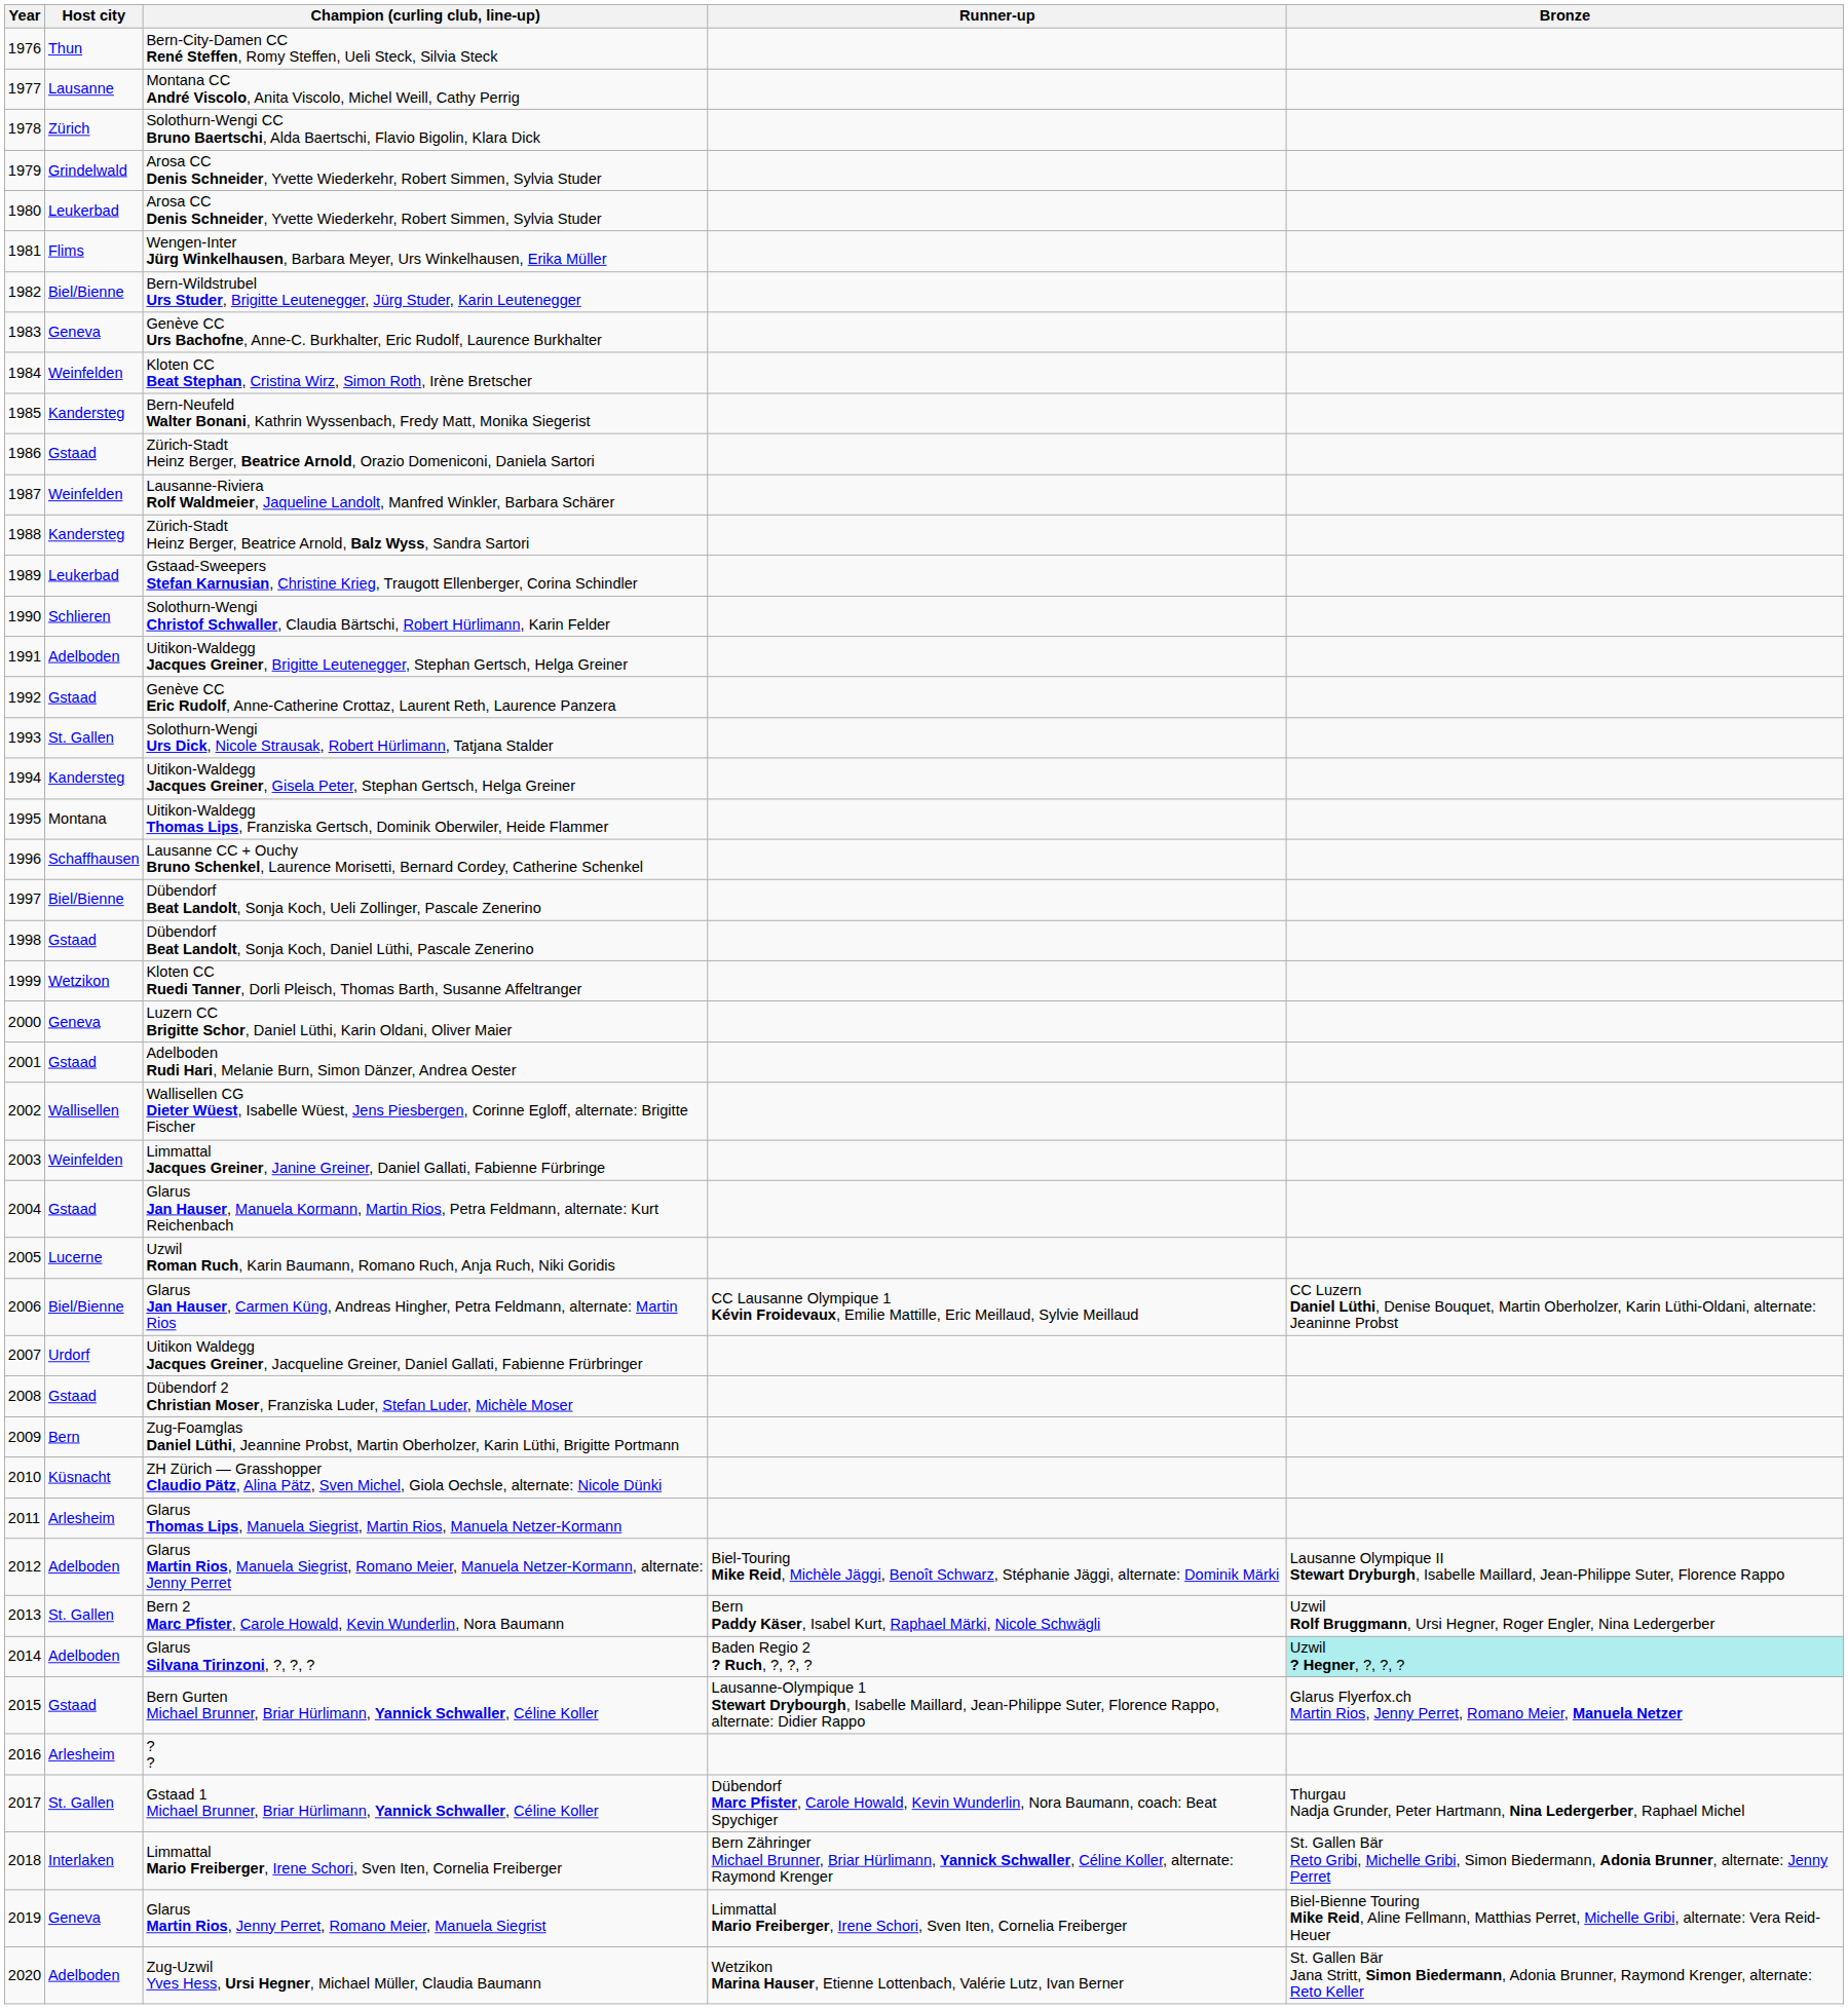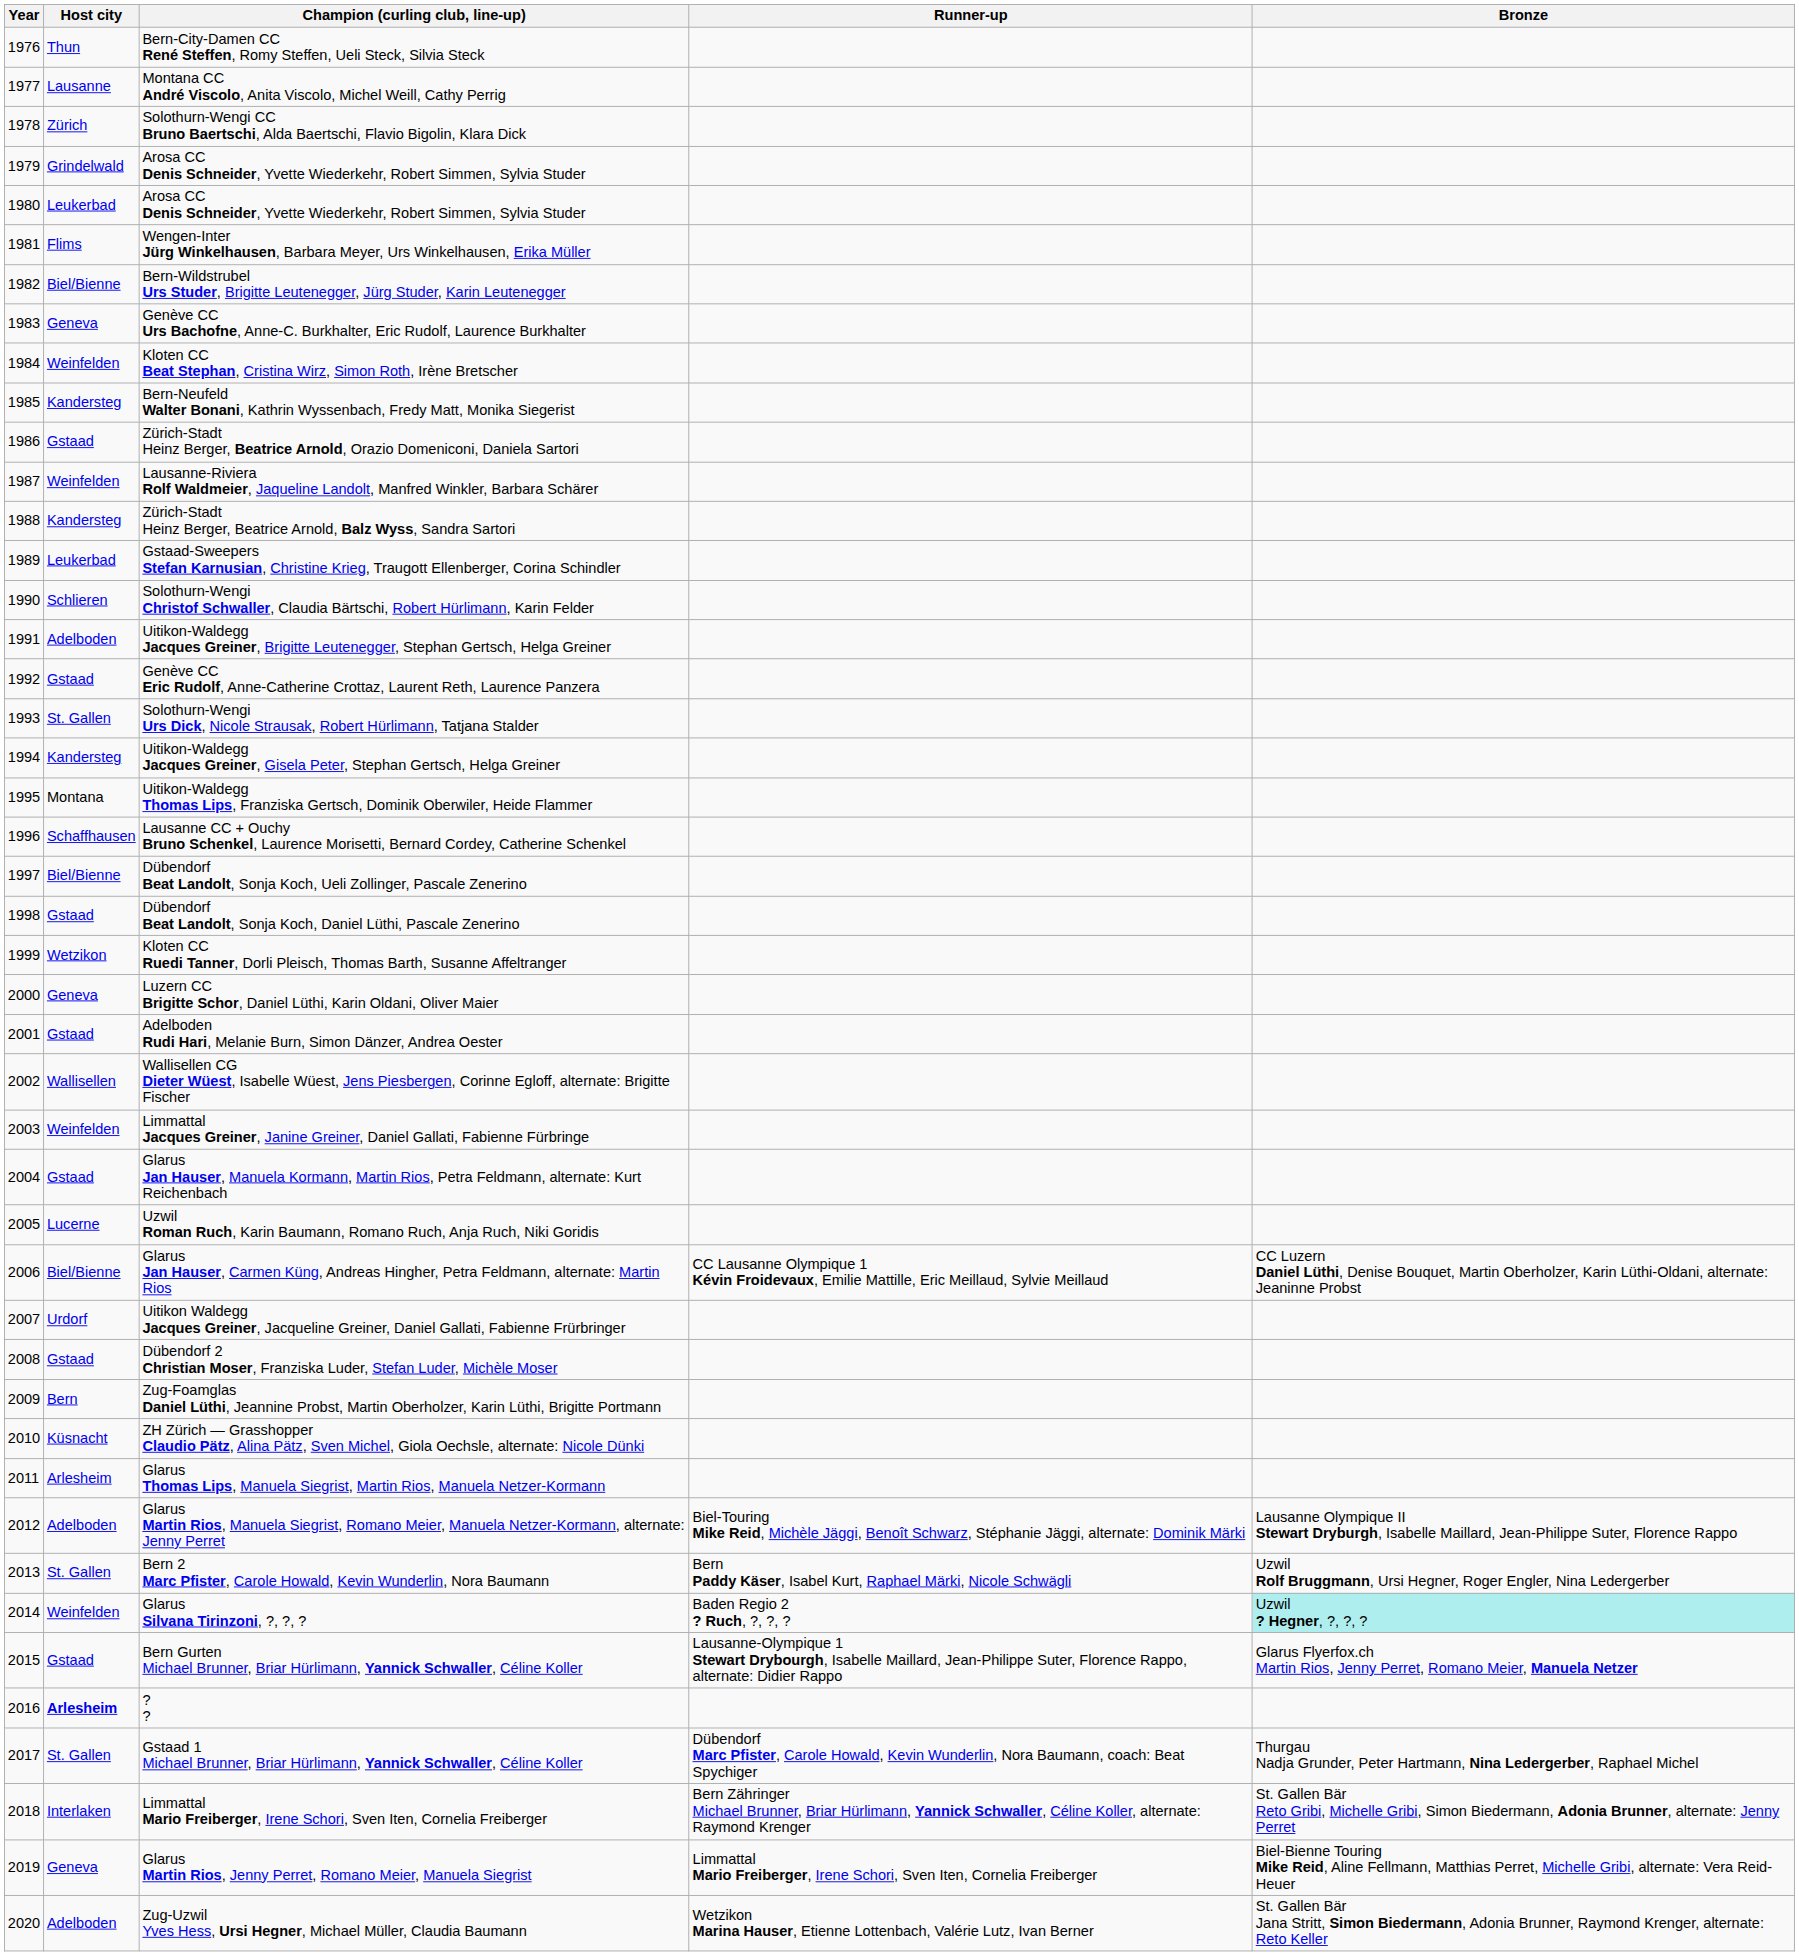Glarus Silvana Tirinzoni, ?, ?, ? | Host city: Adelboden -> Weinfelden
? ? | Host city: normal -> bold
